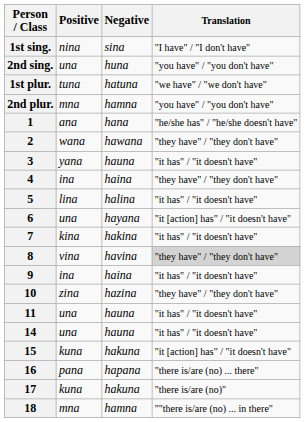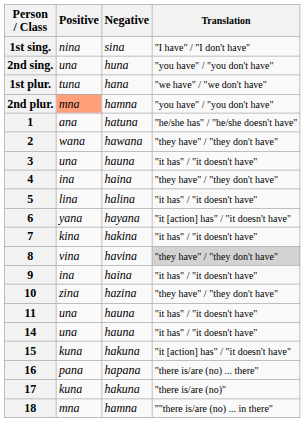1st plur. | Negative: hatuna -> hana
2nd plur. | Positive: no background -> lightsalmon background
1 | Negative: hana -> hatuna
3 | Positive: yana -> una
6 | Positive: una -> yana
